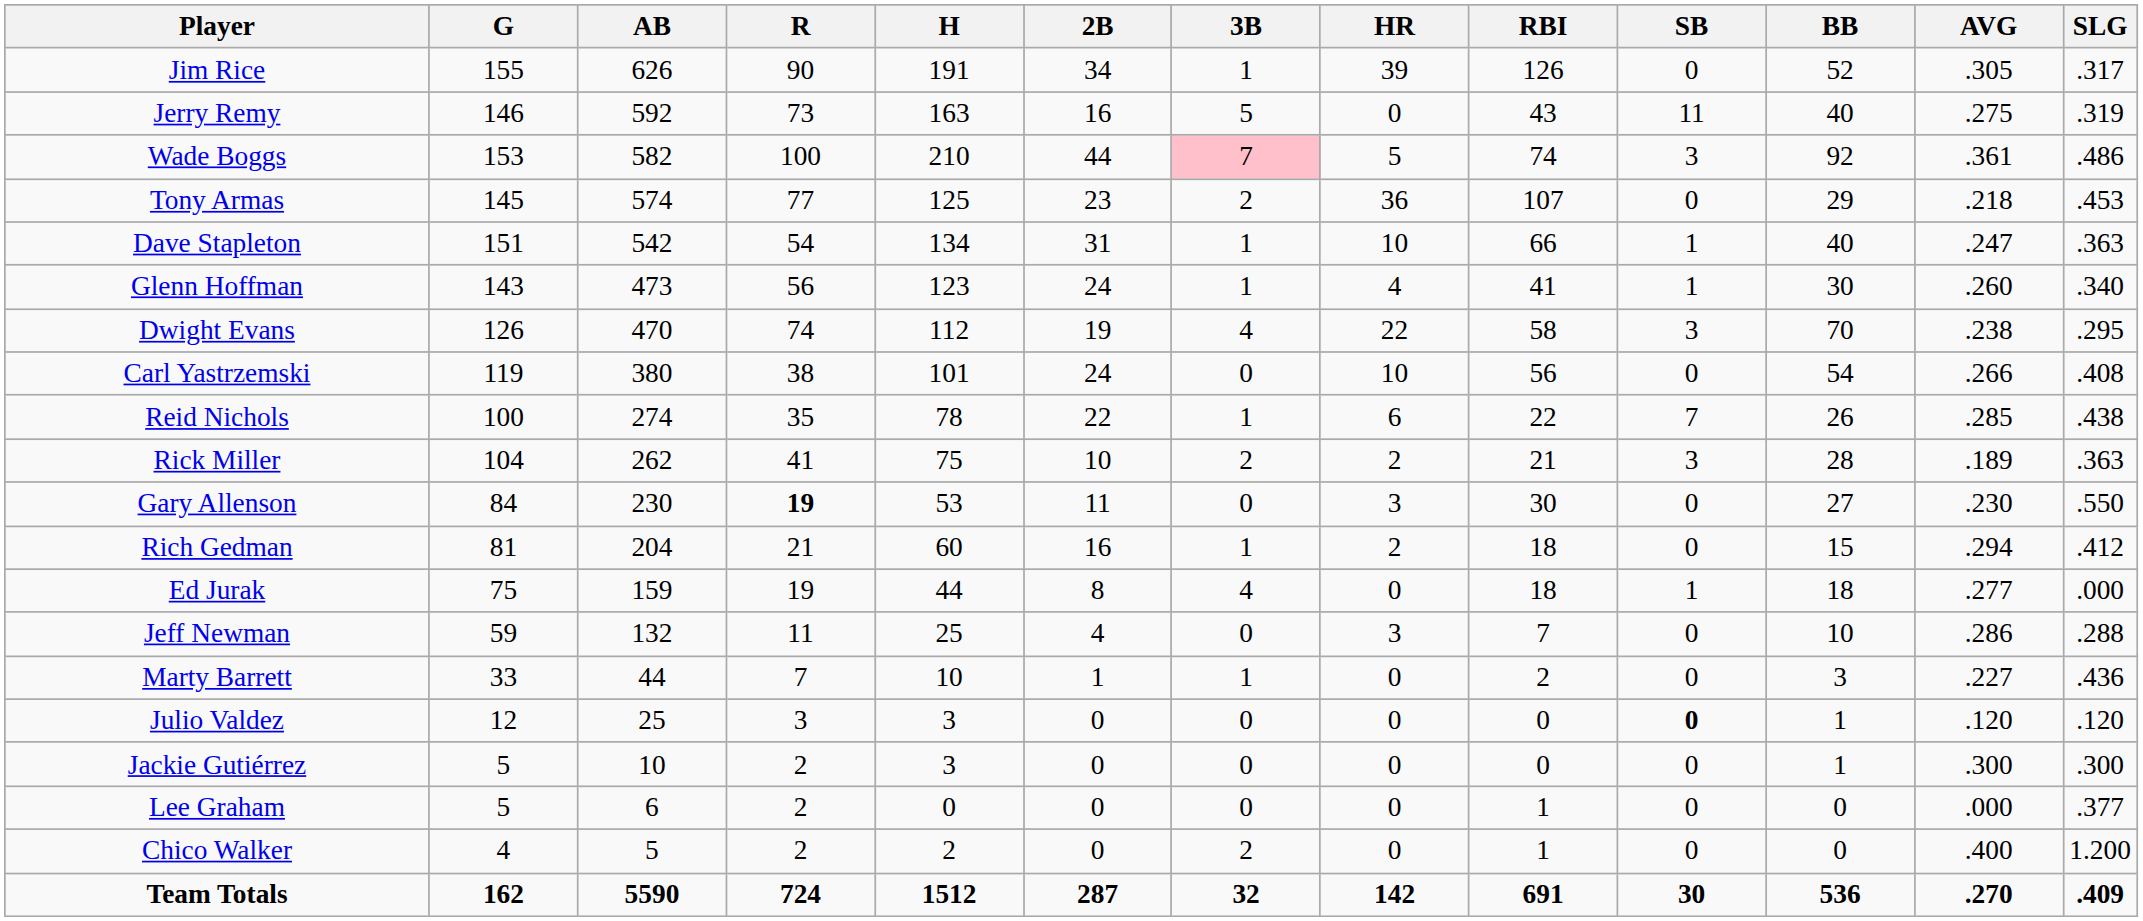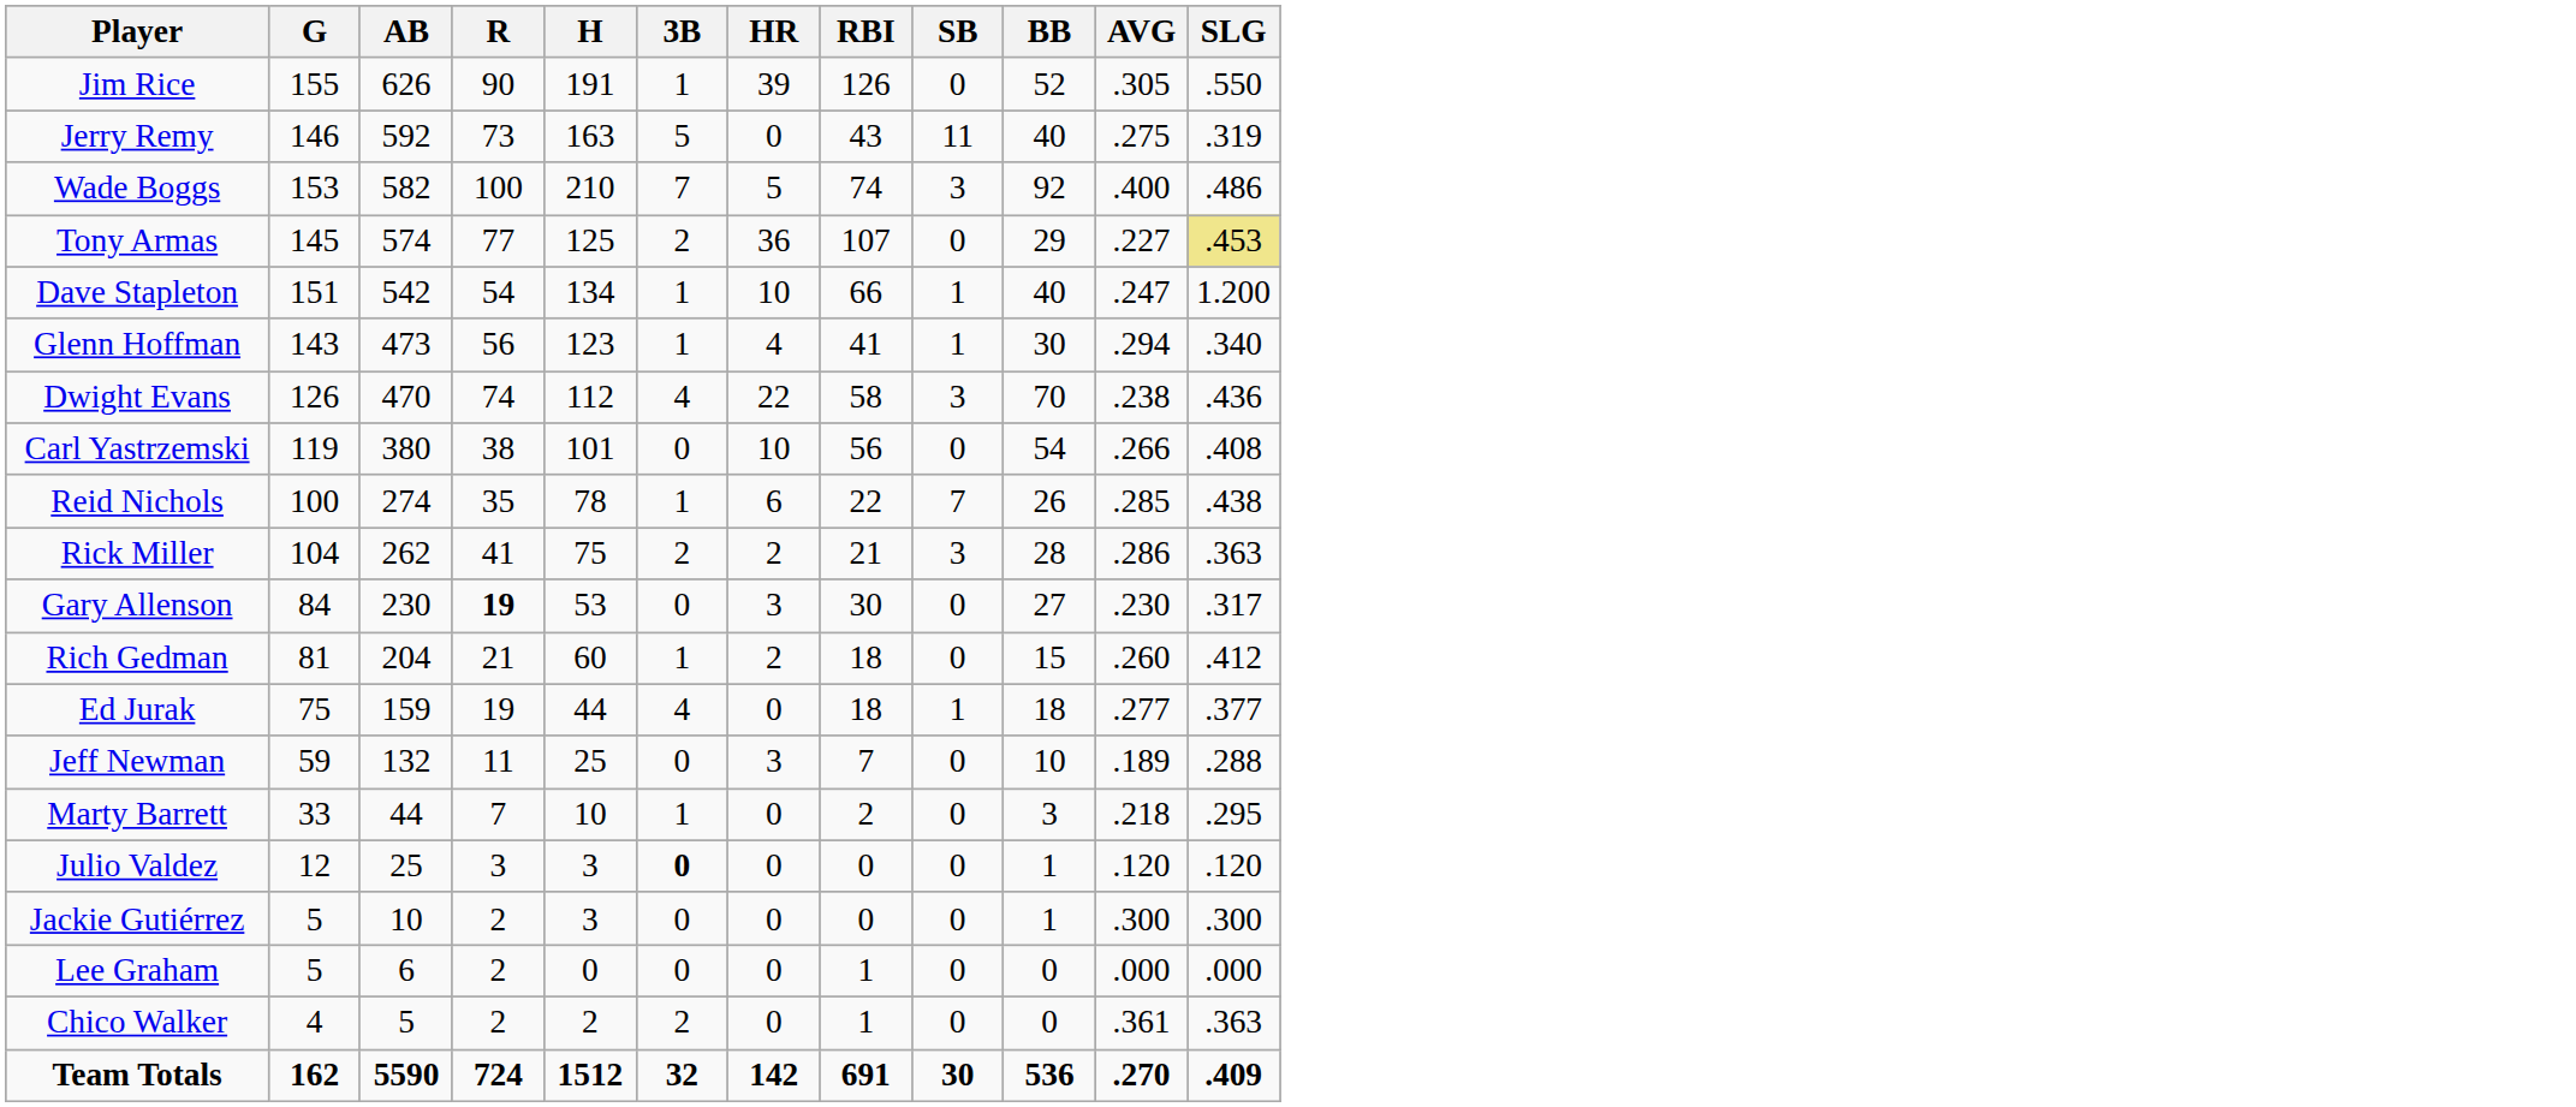- column: 2B | 34 | 16 | 44 | 23 | 31 | 24 | 19 | 24 | 22 | 10 | 11 | 16 | 8 | 4 | 1 | 0 | 0 | 0 | 0 | 287
Jim Rice | SLG: .317 -> .550
Wade Boggs | 3B: pink background -> no background
Wade Boggs | AVG: .361 -> .400
Tony Armas | AVG: .218 -> .227
Tony Armas | SLG: no background -> khaki background
Dave Stapleton | SLG: .363 -> 1.200
Glenn Hoffman | AVG: .260 -> .294
Dwight Evans | SLG: .295 -> .436
Rick Miller | AVG: .189 -> .286
Gary Allenson | SLG: .550 -> .317
Rich Gedman | AVG: .294 -> .260
Ed Jurak | SLG: .000 -> .377
Jeff Newman | AVG: .286 -> .189
Marty Barrett | AVG: .227 -> .218
Marty Barrett | SLG: .436 -> .295
Julio Valdez | 3B: normal -> bold
Julio Valdez | SB: bold -> normal
Lee Graham | SLG: .377 -> .000
Chico Walker | AVG: .400 -> .361
Chico Walker | SLG: 1.200 -> .363
